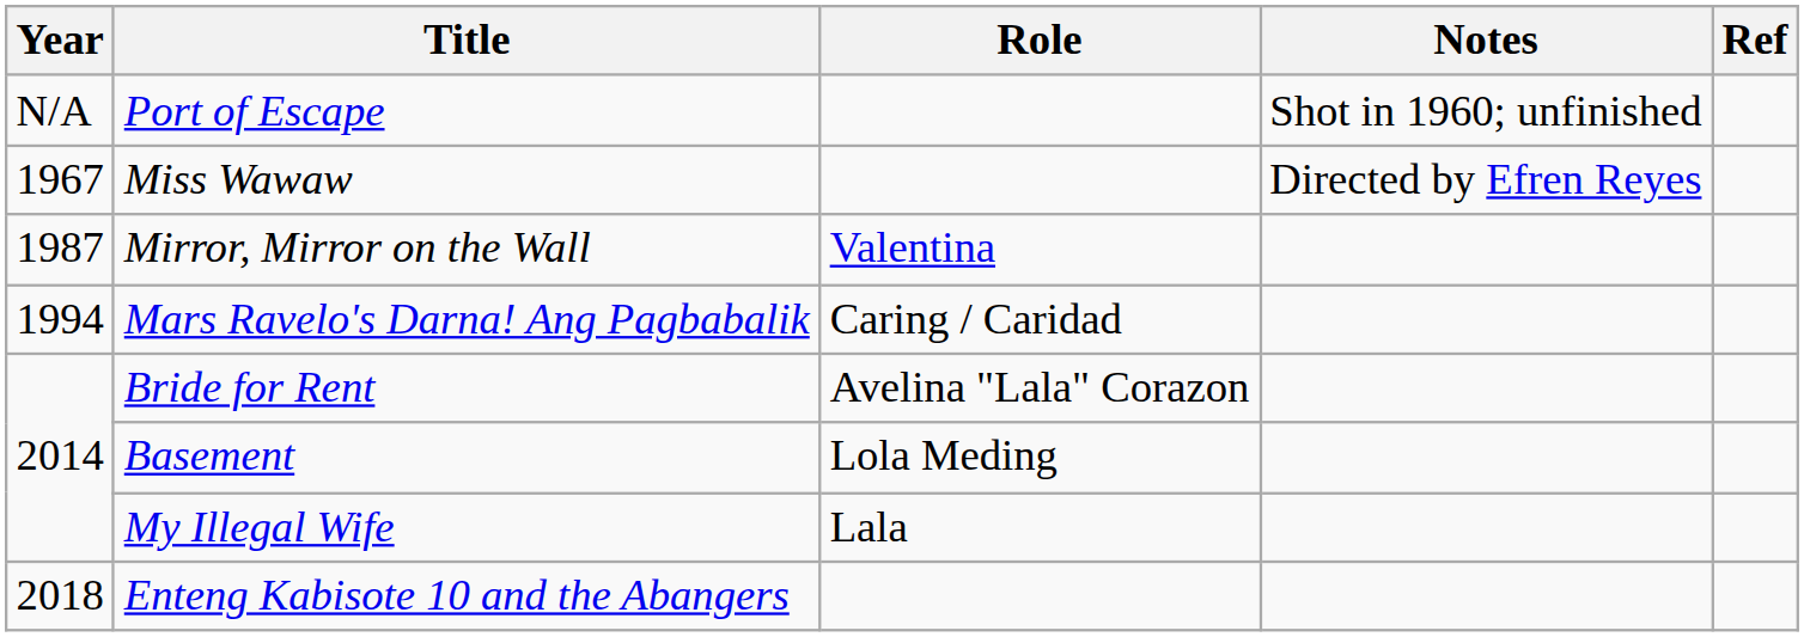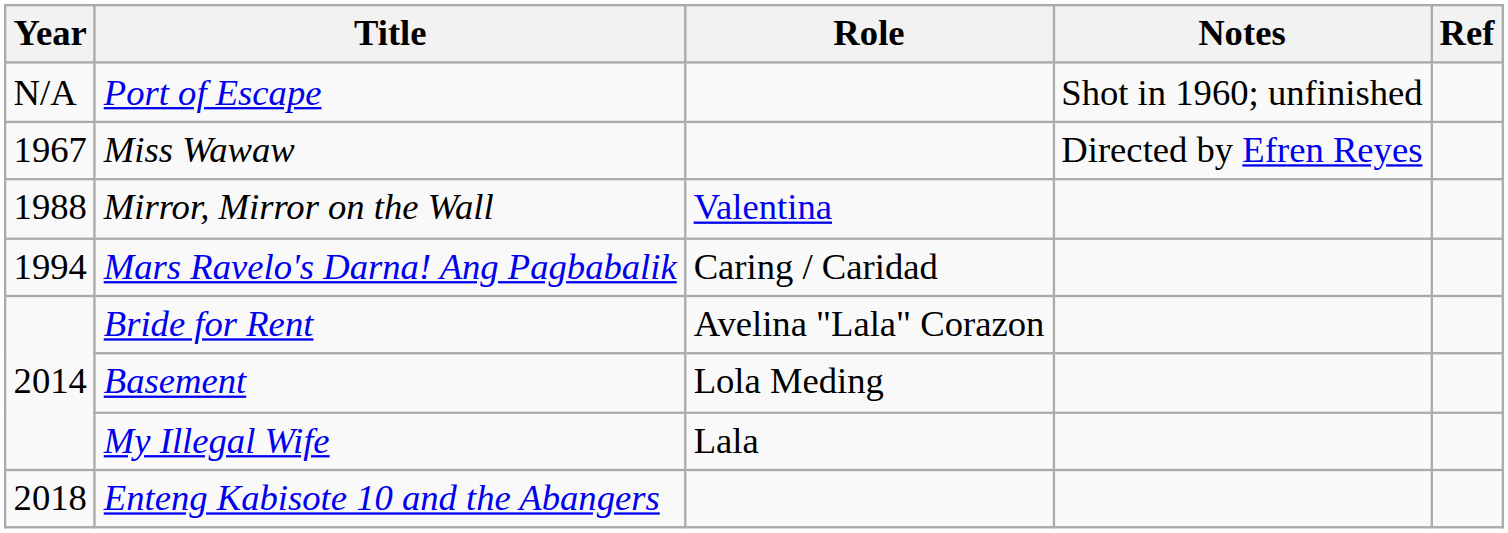Mirror, Mirror on the Wall | Year: 1987 -> 1988
